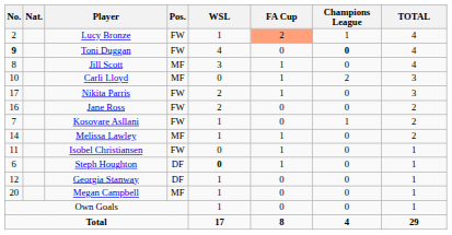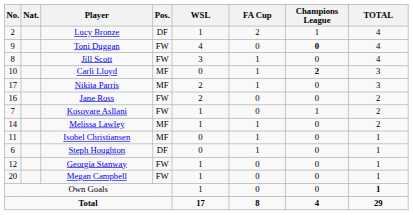Lucy Bronze | Pos.: FW -> DF
Lucy Bronze | FA Cup: lightsalmon background -> no background
Toni Duggan | No.: bold -> normal
Jill Scott | Pos.: MF -> FW
Carli Lloyd | Champions League: normal -> bold
Nikita Parris | Pos.: FW -> MF
Isobel Christiansen | Pos.: FW -> MF
Steph Houghton | WSL: bold -> normal
Georgia Stanway | Pos.: DF -> FW
Megan Campbell | Pos.: MF -> FW
Own Goals | TOTAL: normal -> bold
